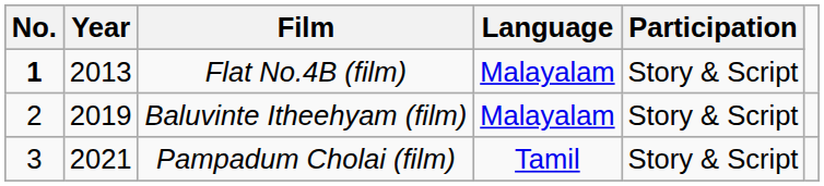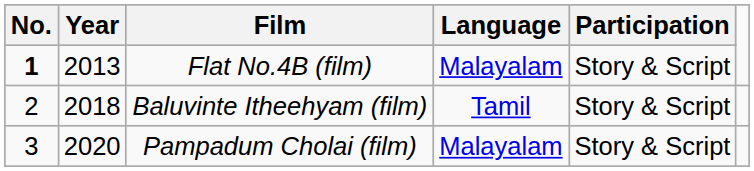Baluvinte Itheehyam (film) | Year: 2019 -> 2018
Baluvinte Itheehyam (film) | Language: Malayalam -> Tamil
Pampadum Cholai (film) | Year: 2021 -> 2020
Pampadum Cholai (film) | Language: Tamil -> Malayalam
